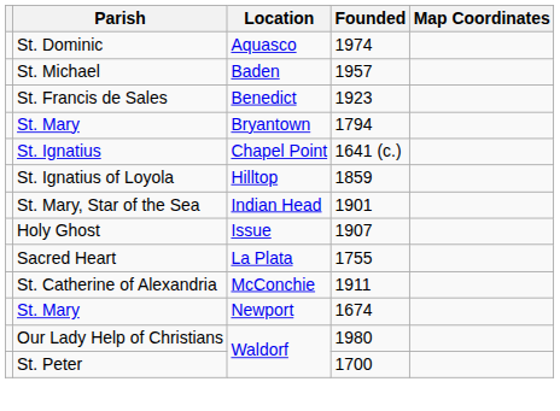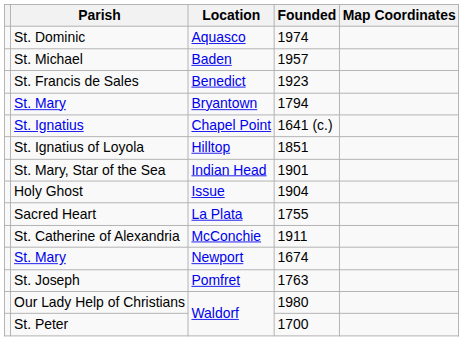St. Ignatius of Loyola | Founded: 1859 -> 1851
Holy Ghost | Founded: 1907 -> 1904
+ row: St. Joseph | Pomfret | 1763
